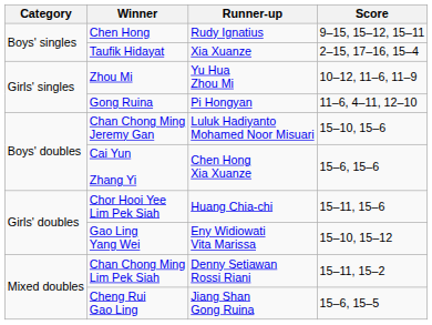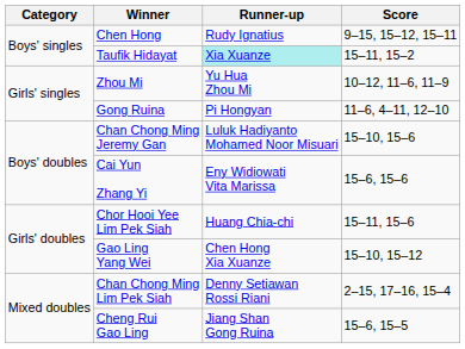Taufik Hidayat | Runner-up: no background -> paleturquoise background
Taufik Hidayat | Score: 2–15, 17–16, 15–4 -> 15–11, 15–2
Cai Yun Zhang Yi | Runner-up: Chen Hong Xia Xuanze -> Eny Widiowati Vita Marissa
Gao Ling Yang Wei | Runner-up: Eny Widiowati Vita Marissa -> Chen Hong Xia Xuanze
Chan Chong Ming Lim Pek Siah | Score: 15–11, 15–2 -> 2–15, 17–16, 15–4
